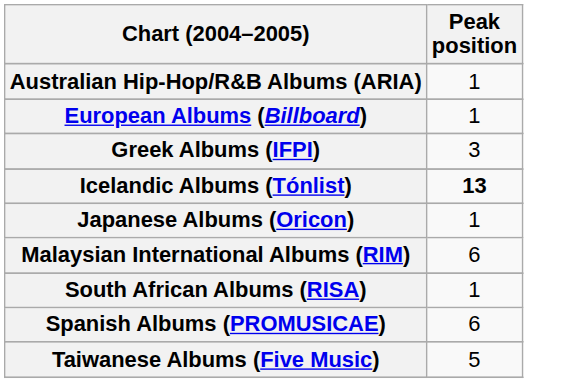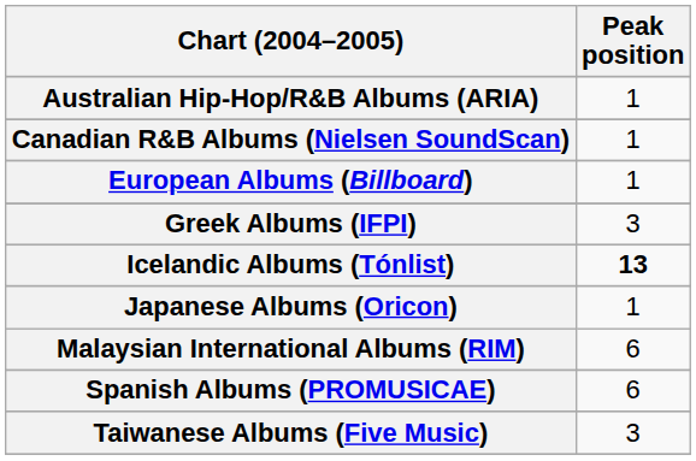+ row: Canadian R&B Albums (Nielsen SoundScan) | 1
- row: South African Albums (RISA) | 1
Taiwanese Albums (Five Music) | Peak position: 5 -> 3
